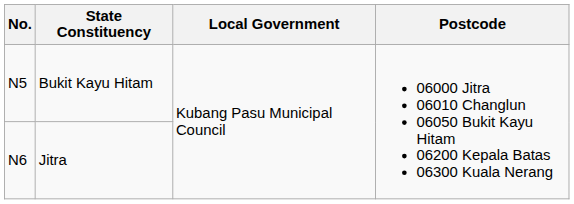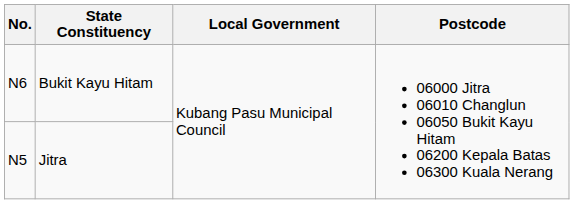Bukit Kayu Hitam | No.: N5 -> N6
Jitra | No.: N6 -> N5
